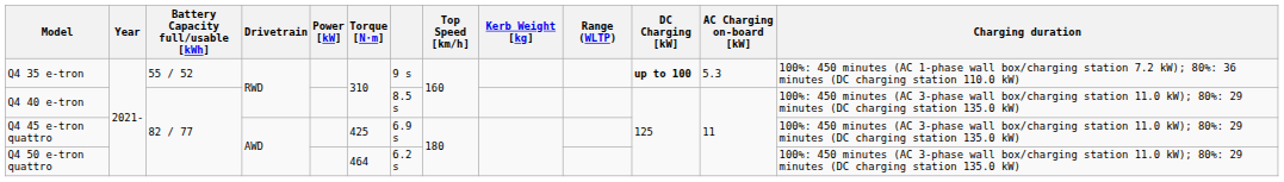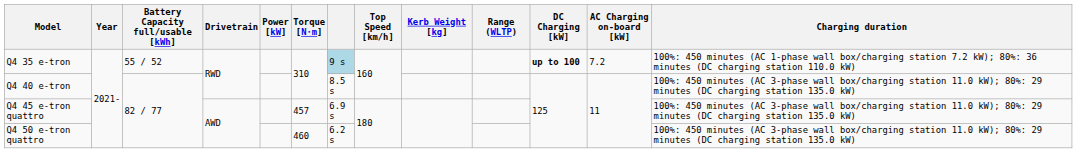Q4 35 e-tron | column 7: no background -> lightblue background
Q4 35 e-tron | AC Charging on-board [kW]: 5.3 -> 7.2
Q4 45 e-tron quattro | Torque [N⋅m]: 425 -> 457
Q4 50 e-tron quattro | Torque [N⋅m]: 464 -> 460
